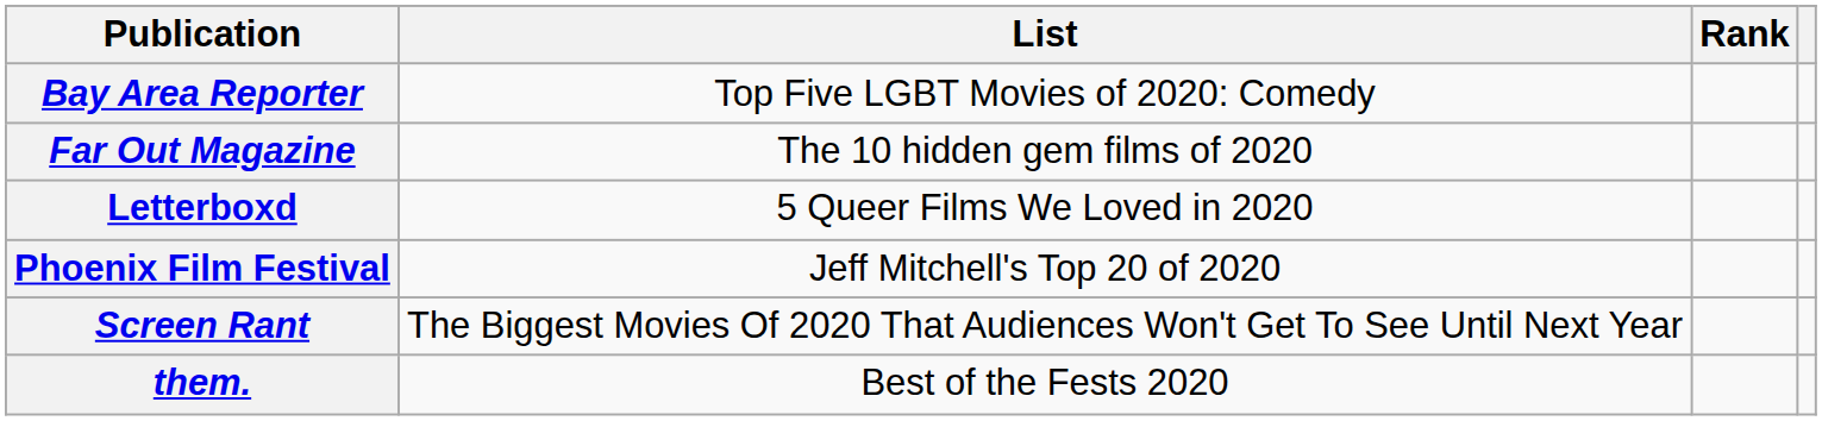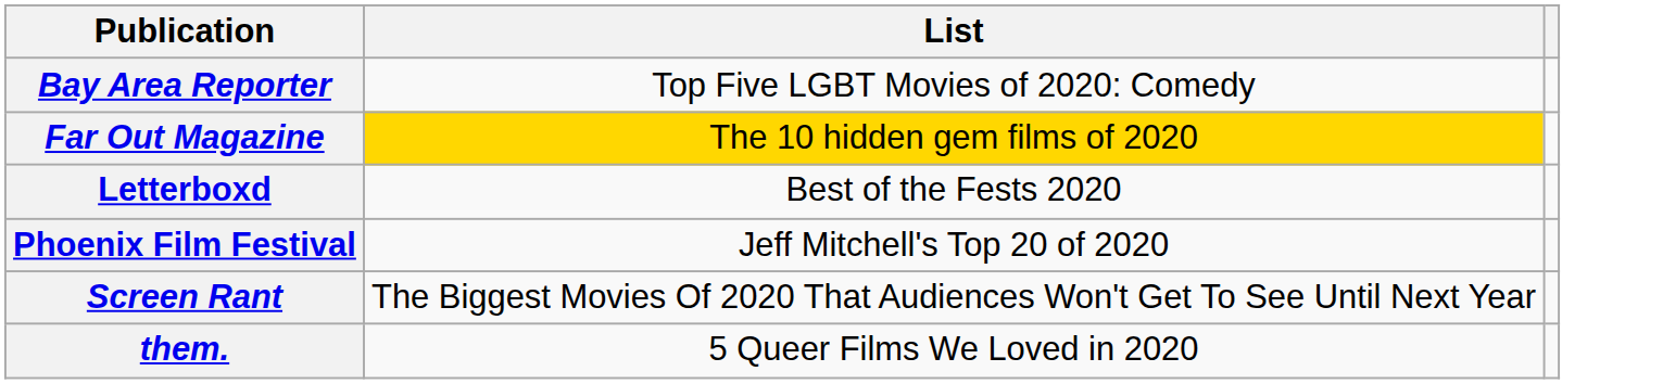- column: Rank
Far Out Magazine | List: no background -> gold background
Letterboxd | List: 5 Queer Films We Loved in 2020 -> Best of the Fests 2020
them. | List: Best of the Fests 2020 -> 5 Queer Films We Loved in 2020
